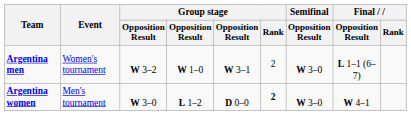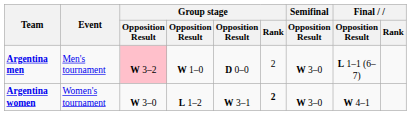Argentina men | Event: Women's tournament -> Men's tournament
Argentina men | column 3: no background -> pink background
Argentina men | column 5: W 3–1 -> D 0–0
Argentina women | Event: Men's tournament -> Women's tournament
Argentina women | column 5: D 0–0 -> W 3–1
